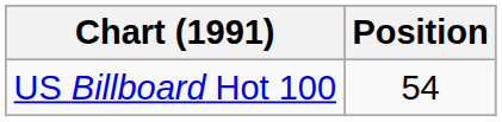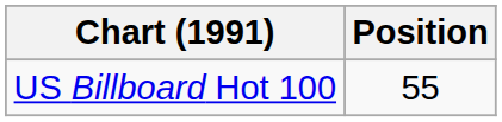US Billboard Hot 100 | Position: 54 -> 55
